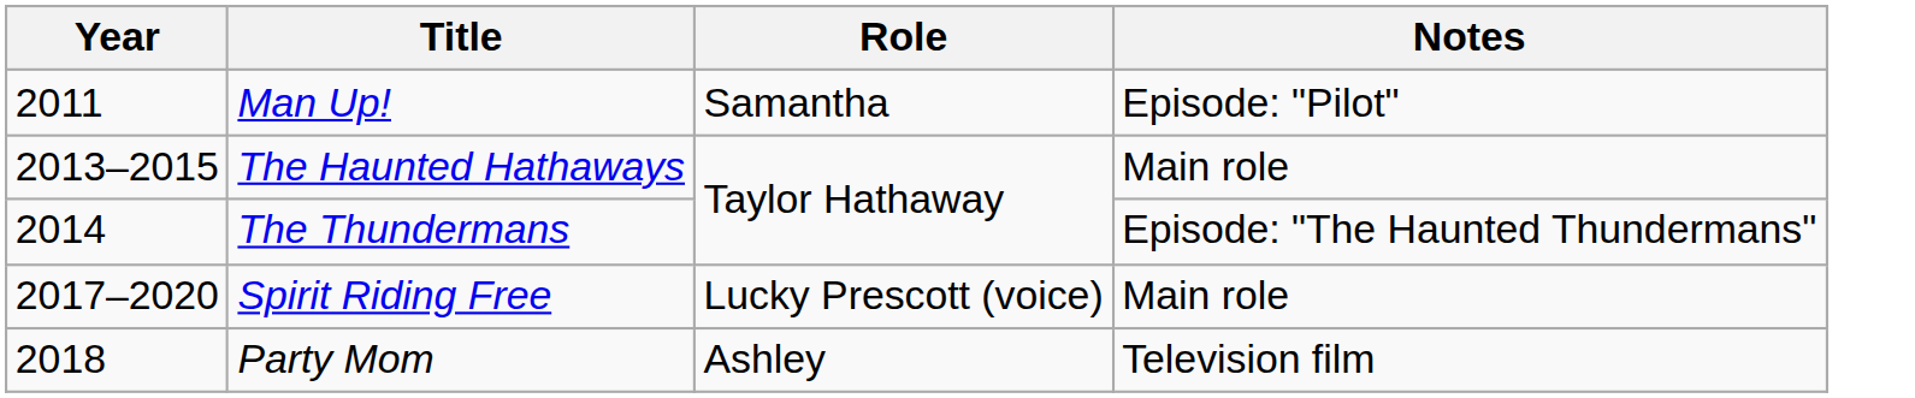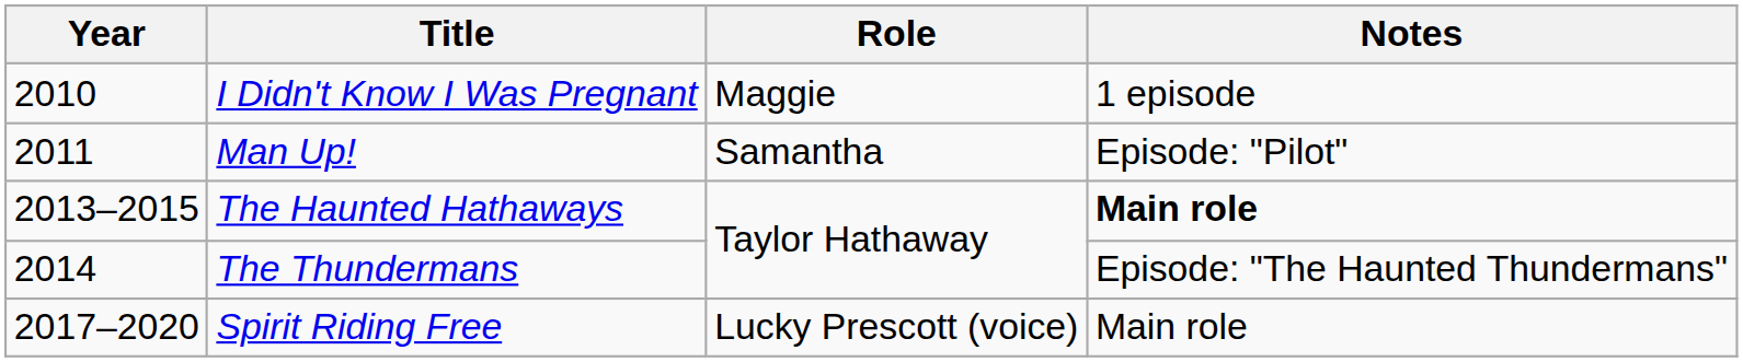+ row: 2010 | I Didn't Know I Was Pregnant | Maggie | 1 episode
The Haunted Hathaways | Notes: normal -> bold
- row: 2018 | Party Mom | Ashley | Television film
